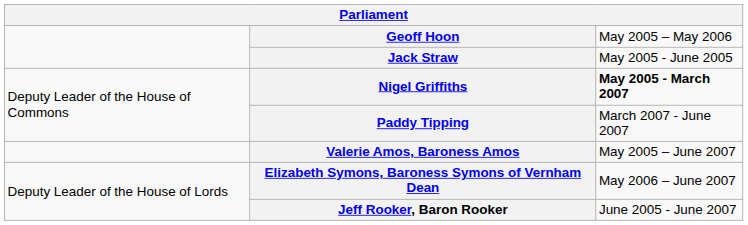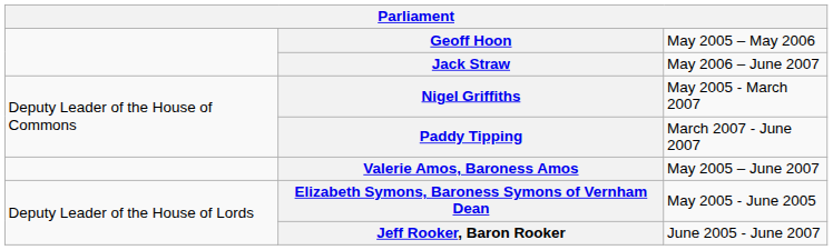Jack Straw | column 3: May 2005 - June 2005 -> May 2006 – June 2007
Nigel Griffiths | column 3: bold -> normal
Elizabeth Symons, Baroness Symons of Vernham Dean | column 3: May 2006 – June 2007 -> May 2005 - June 2005
